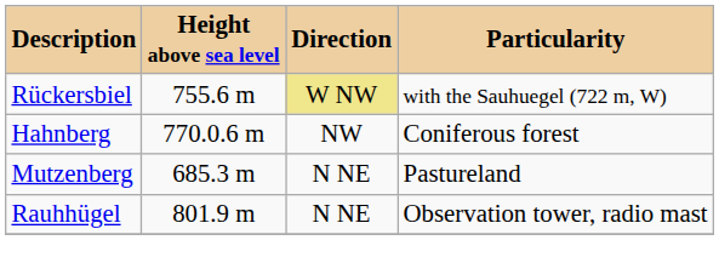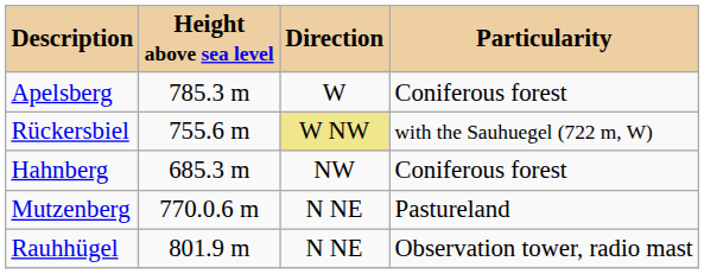+ row: Apelsberg | 785.3 m | W | Coniferous forest
Hahnberg | Height above sea level: 770.0.6 m -> 685.3 m
Mutzenberg | Height above sea level: 685.3 m -> 770.0.6 m
